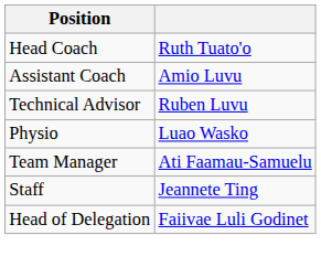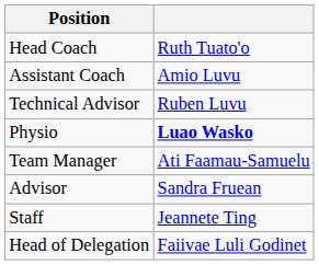Physio | column 2: normal -> bold
+ row: Advisor | Sandra Fruean
